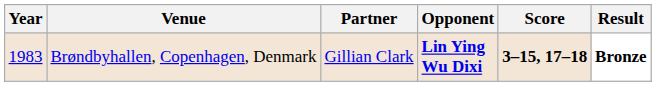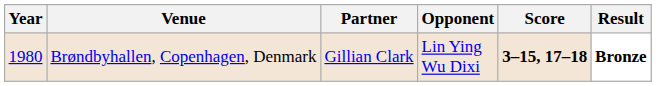Brøndbyhallen, Copenhagen, Denmark | Year: 1983 -> 1980
Brøndbyhallen, Copenhagen, Denmark | Opponent: bold -> normal
